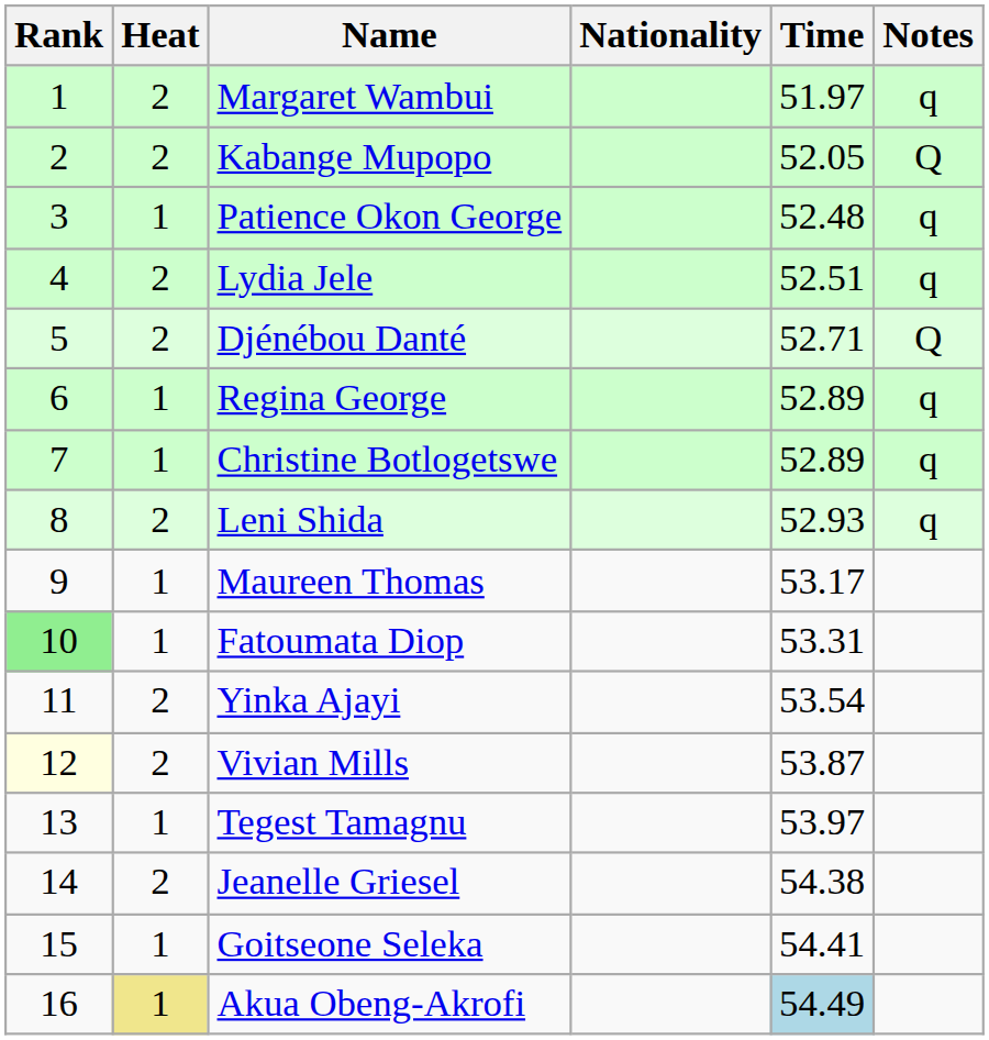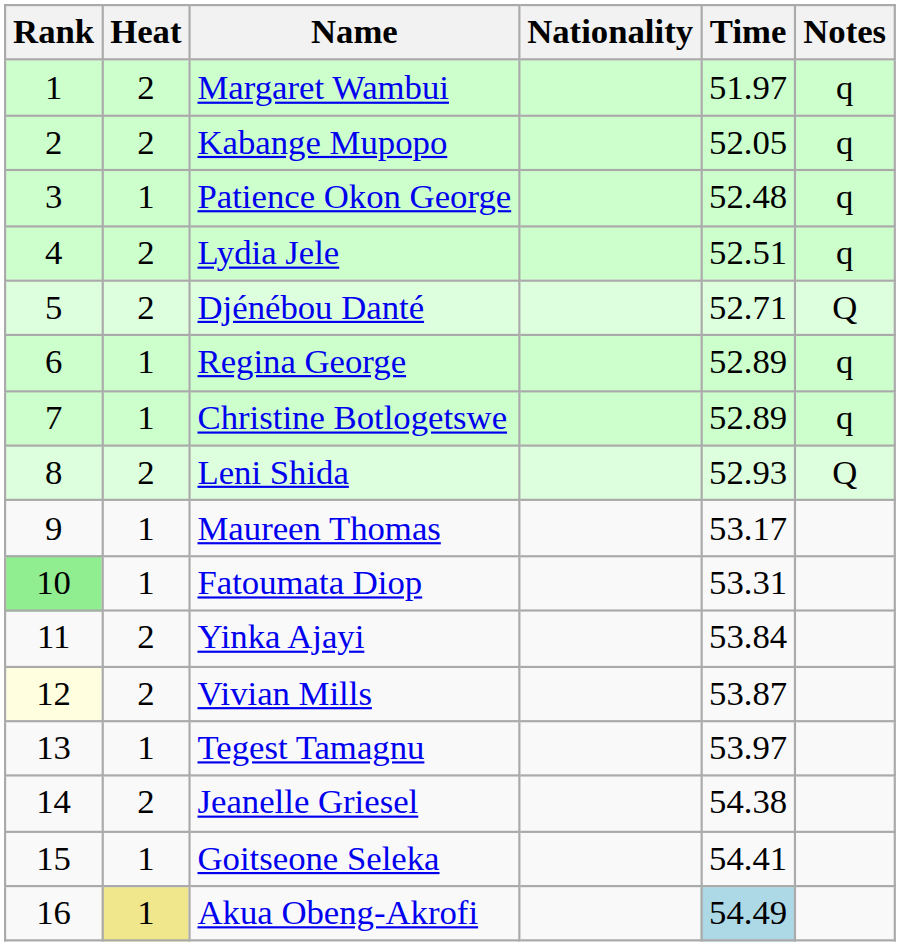Kabange Mupopo | Notes: Q -> q
Leni Shida | Notes: q -> Q
Yinka Ajayi | Time: 53.54 -> 53.84
